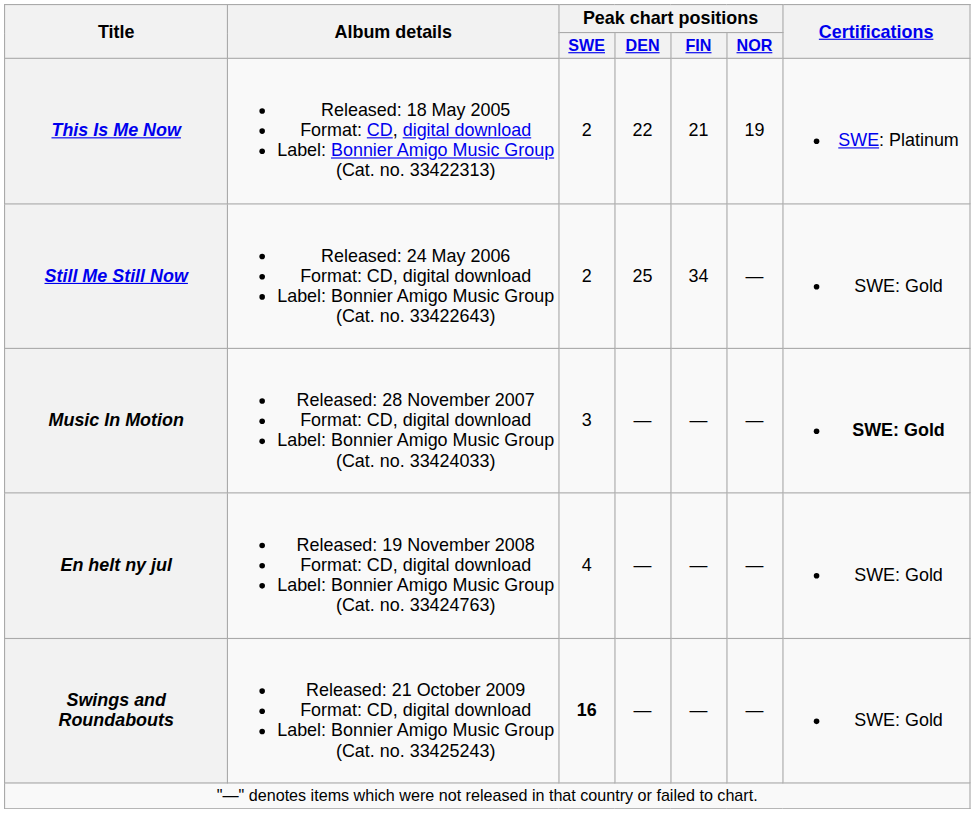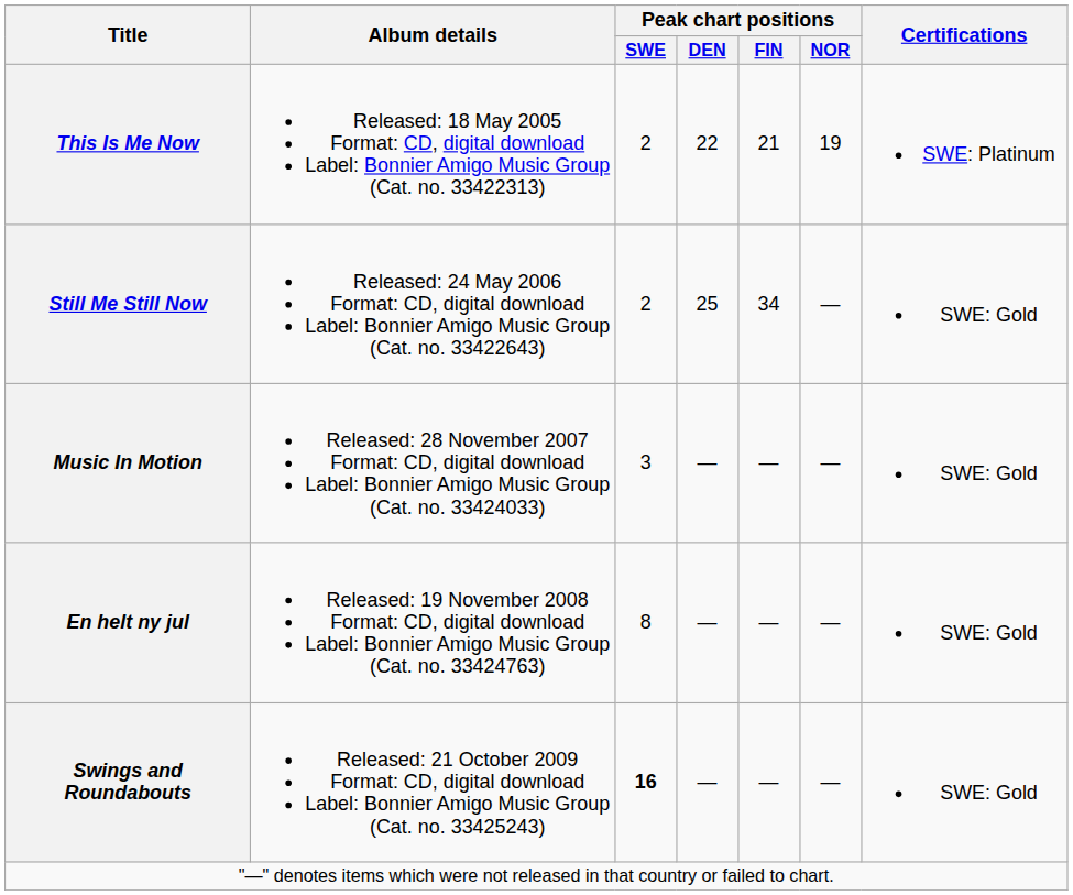Music In Motion | Certifications: bold -> normal
En helt ny jul | Peak chart positions / SWE: 4 -> 8
